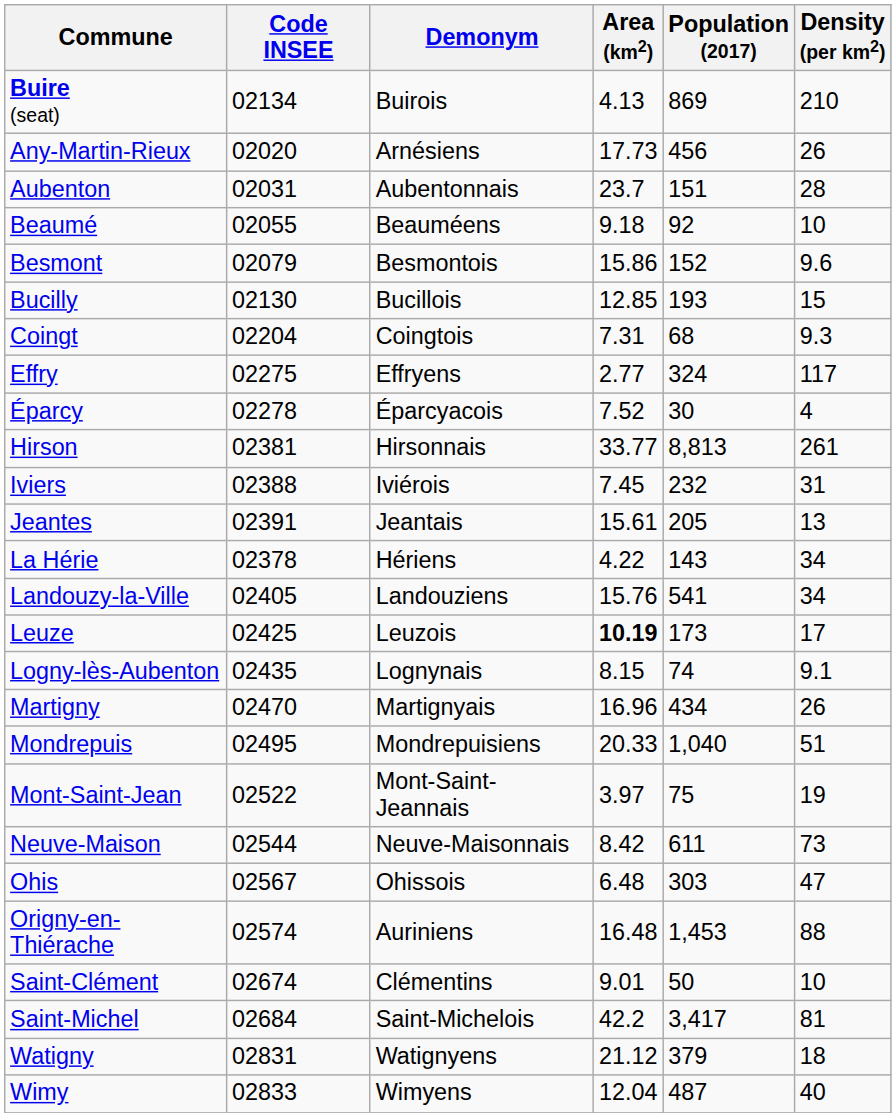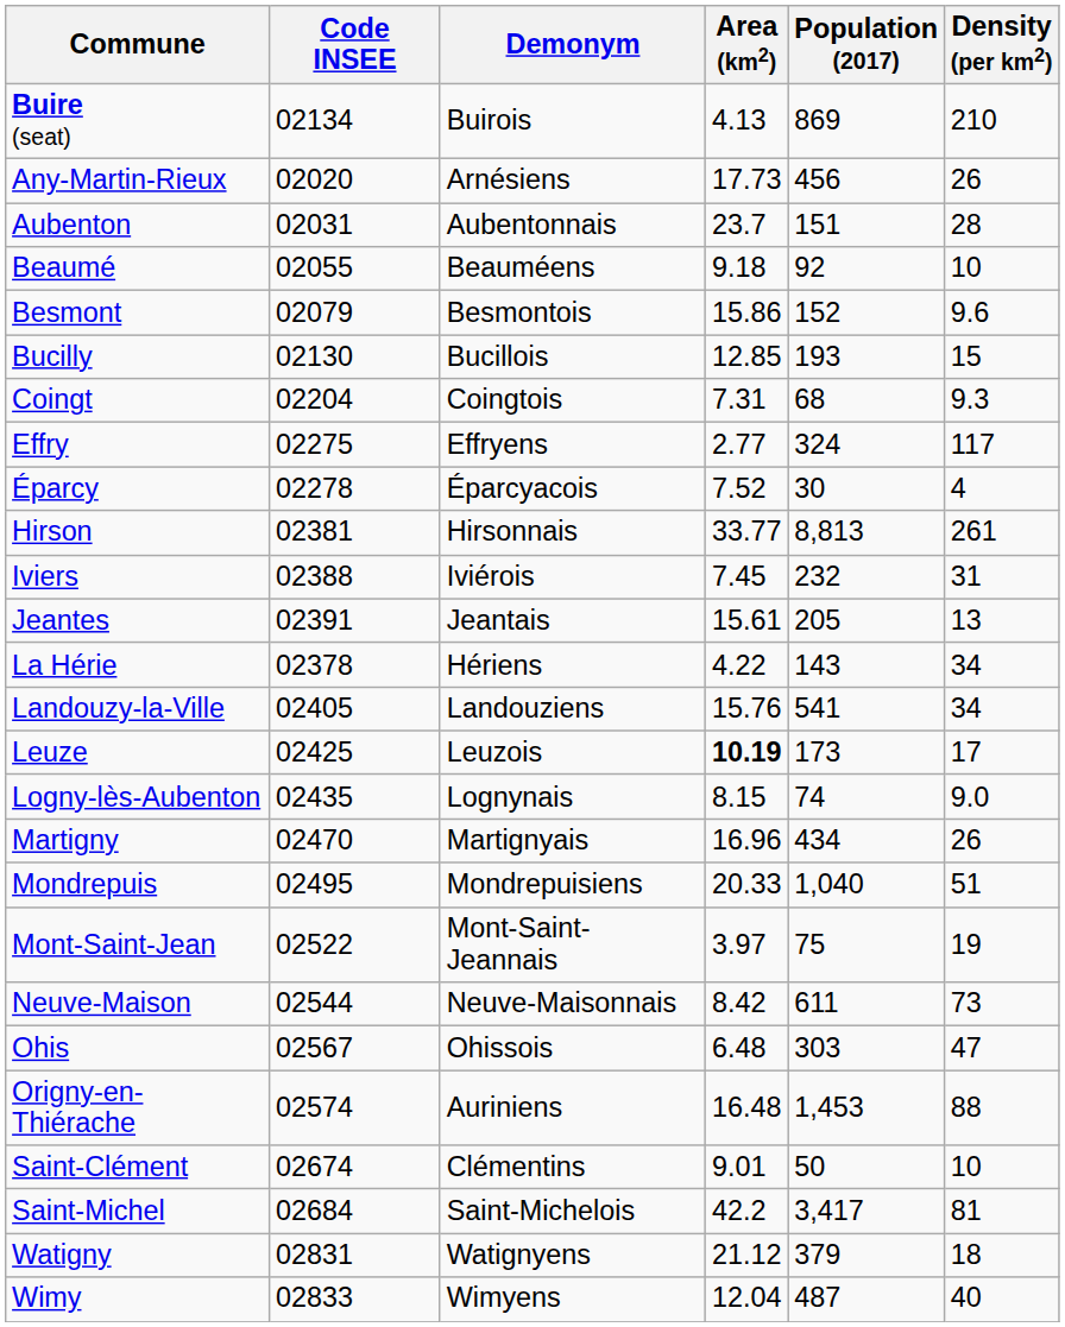Logny-lès-Aubenton | Density (per km2): 9.1 -> 9.0
